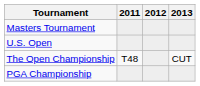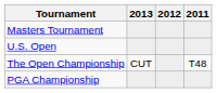columns swapped: 2011 <-> 2013
